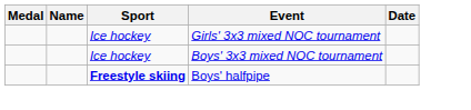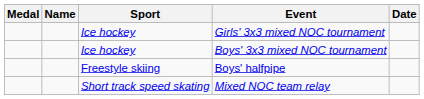Boys' halfpipe | Sport: bold -> normal
+ row: Short track speed skating | Mixed NOC team relay
